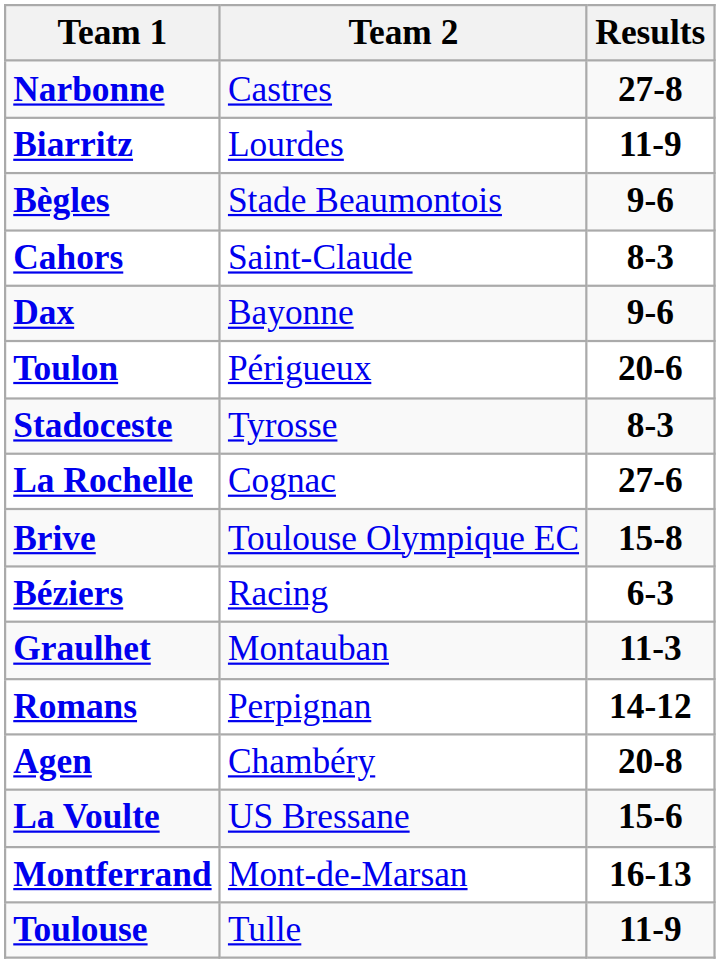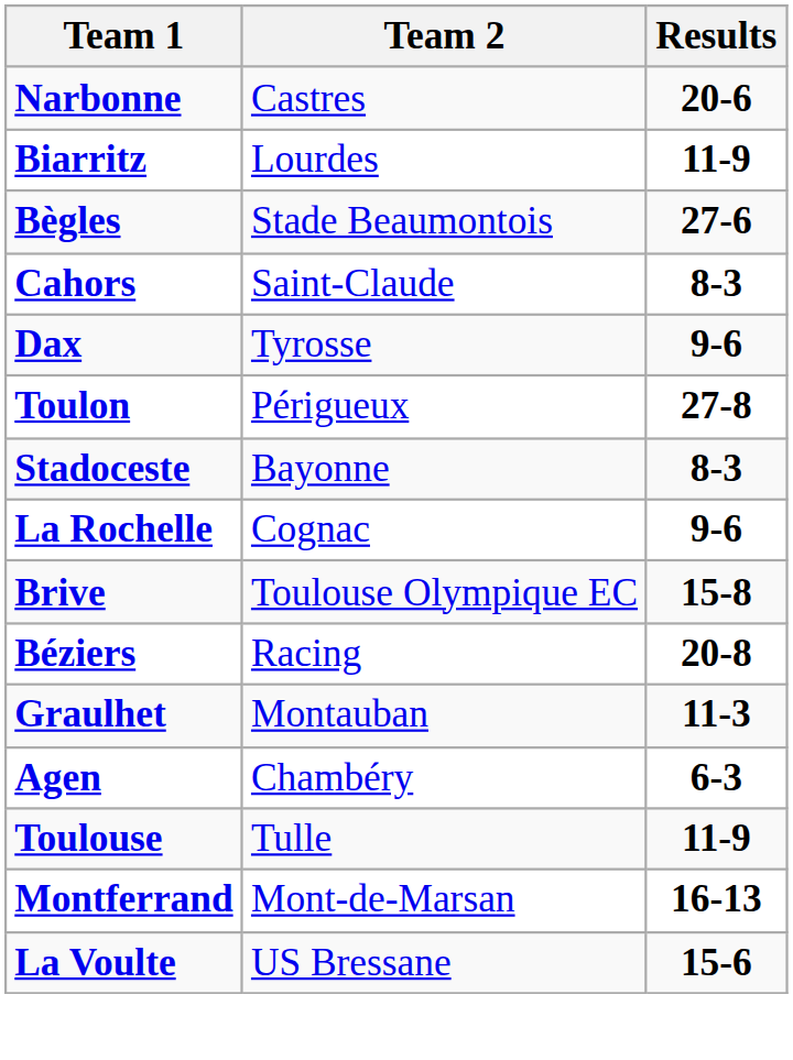Narbonne | Results: 27-8 -> 20-6
Bègles | Results: 9-6 -> 27-6
Dax | Team 2: Bayonne -> Tyrosse
Toulon | Results: 20-6 -> 27-8
Stadoceste | Team 2: Tyrosse -> Bayonne
La Rochelle | Results: 27-6 -> 9-6
Béziers | Results: 6-3 -> 20-8
- row: Romans | Perpignan | 14-12
Agen | Results: 20-8 -> 6-3
rows swapped: Toulouse <-> La Voulte
